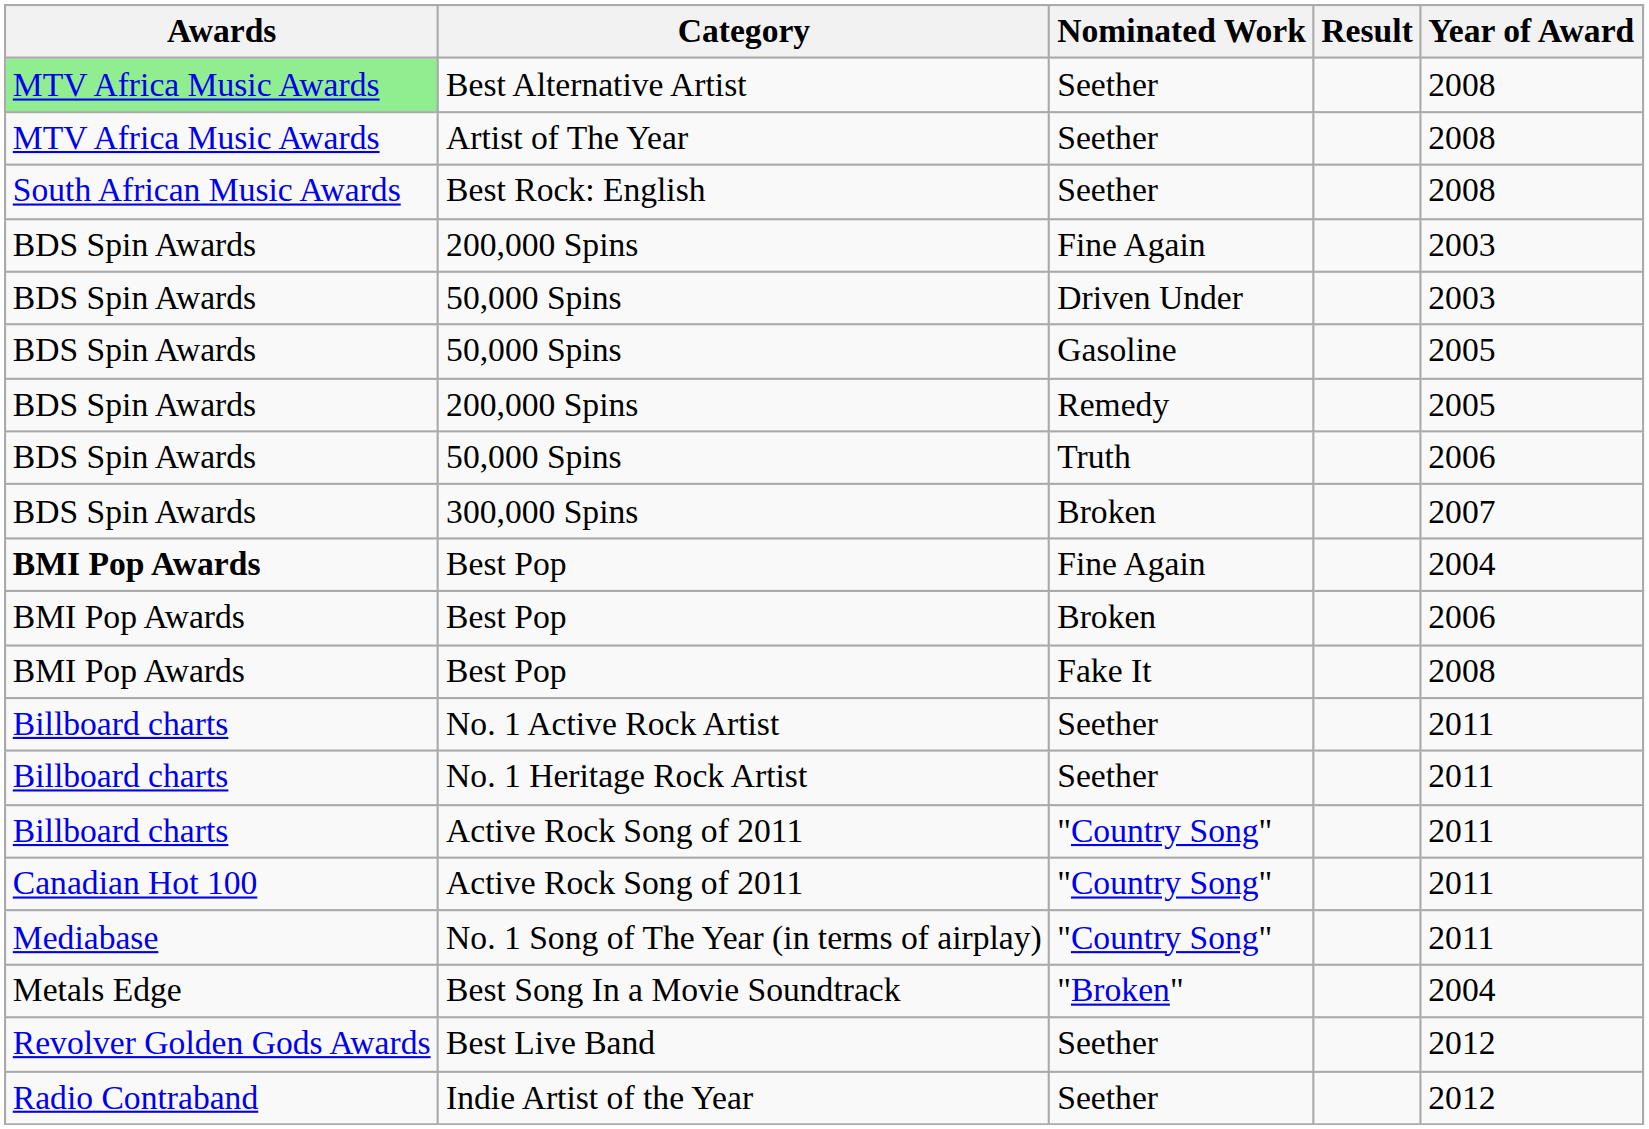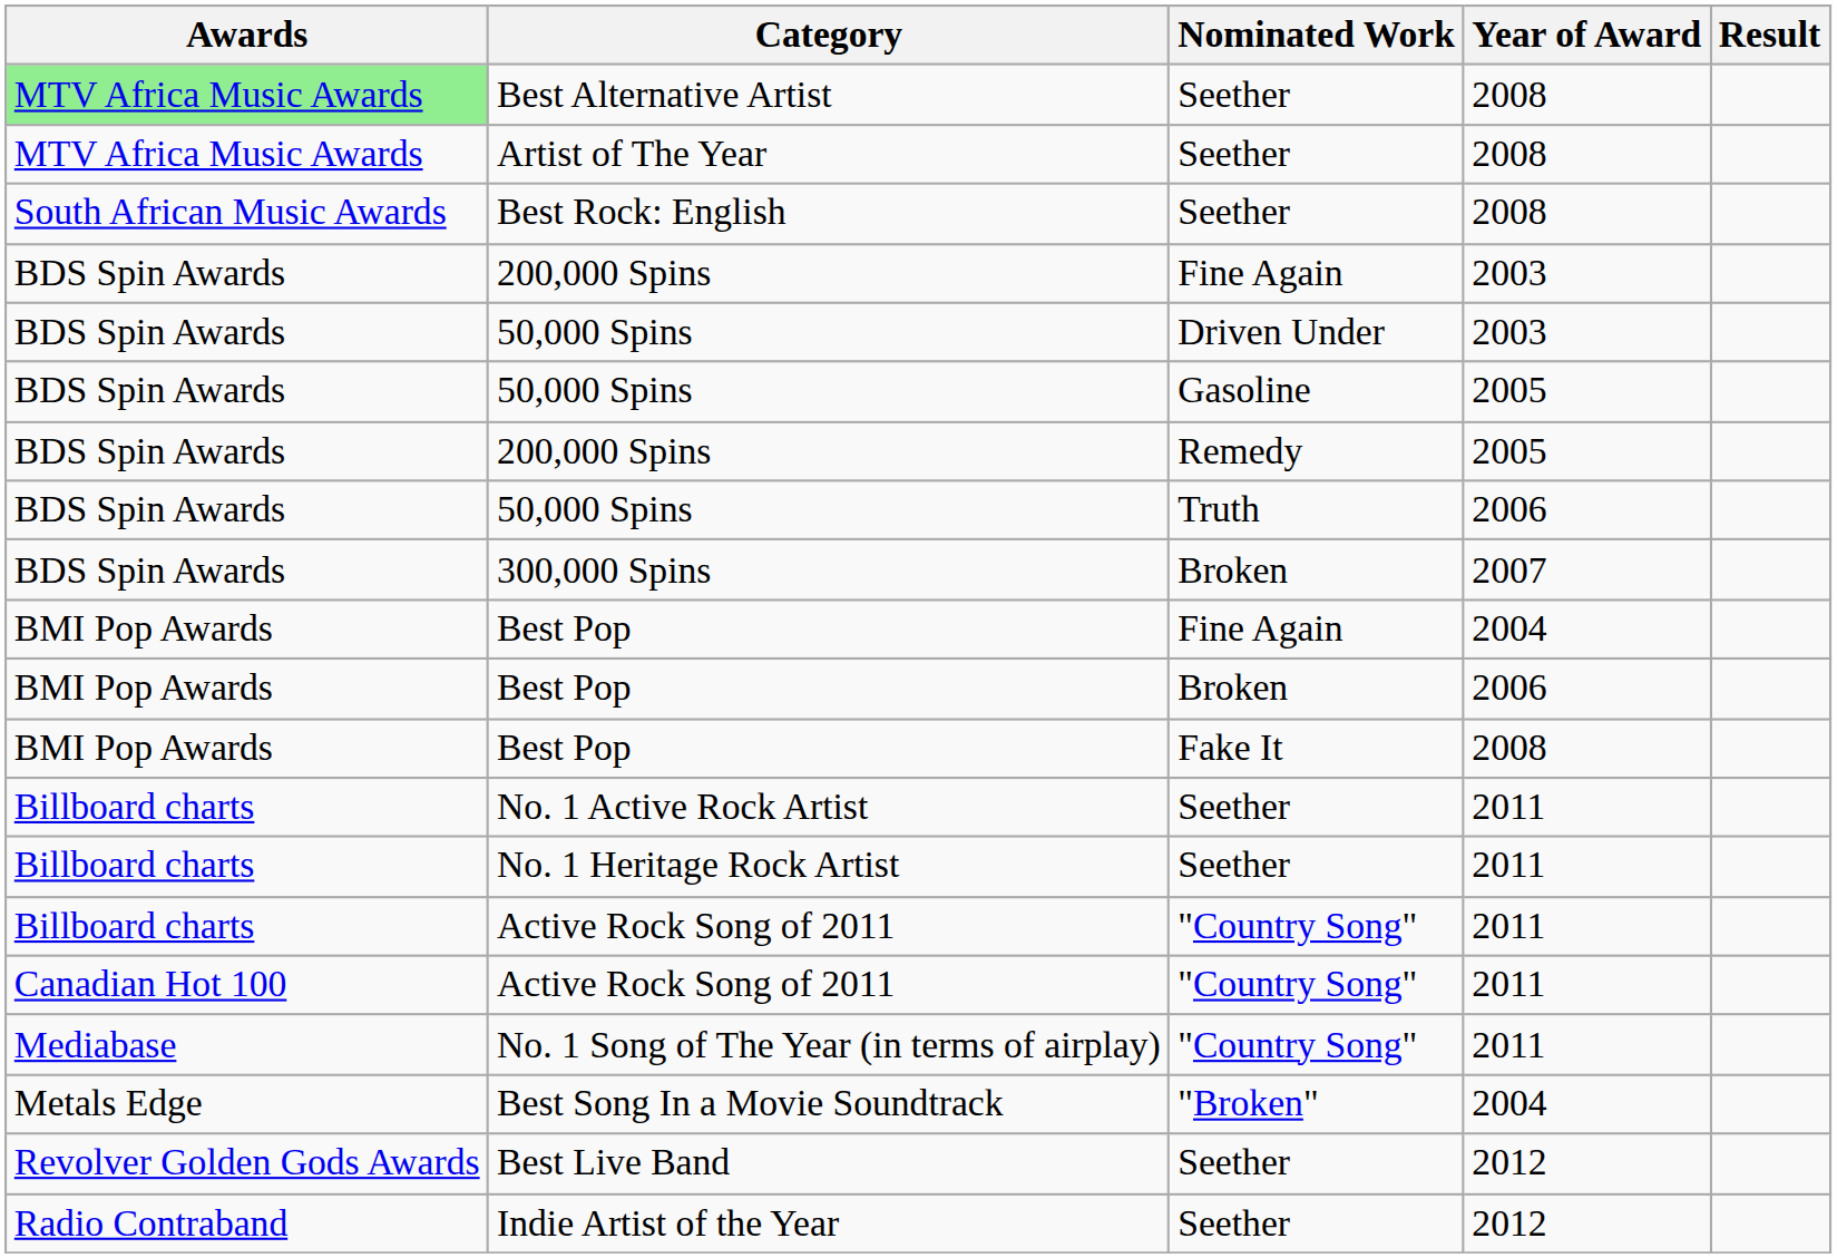columns swapped: Year of Award <-> Result
Best Pop / Fine Again | Awards: bold -> normal
